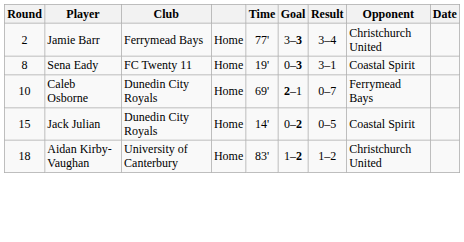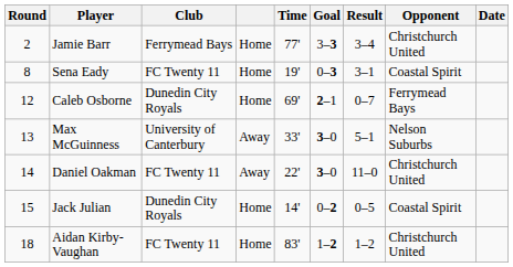Caleb Osborne | Round: 10 -> 12
+ row: 13 | Max McGuinness | University of Canterbury | Away | 33' | 3–0 | 5–1 | Nelson Suburbs
+ row: 14 | Daniel Oakman | FC Twenty 11 | Away | 22' | 3–0 | 11–0 | Christchurch United
Aidan Kirby-Vaughan | Club: University of Canterbury -> FC Twenty 11
